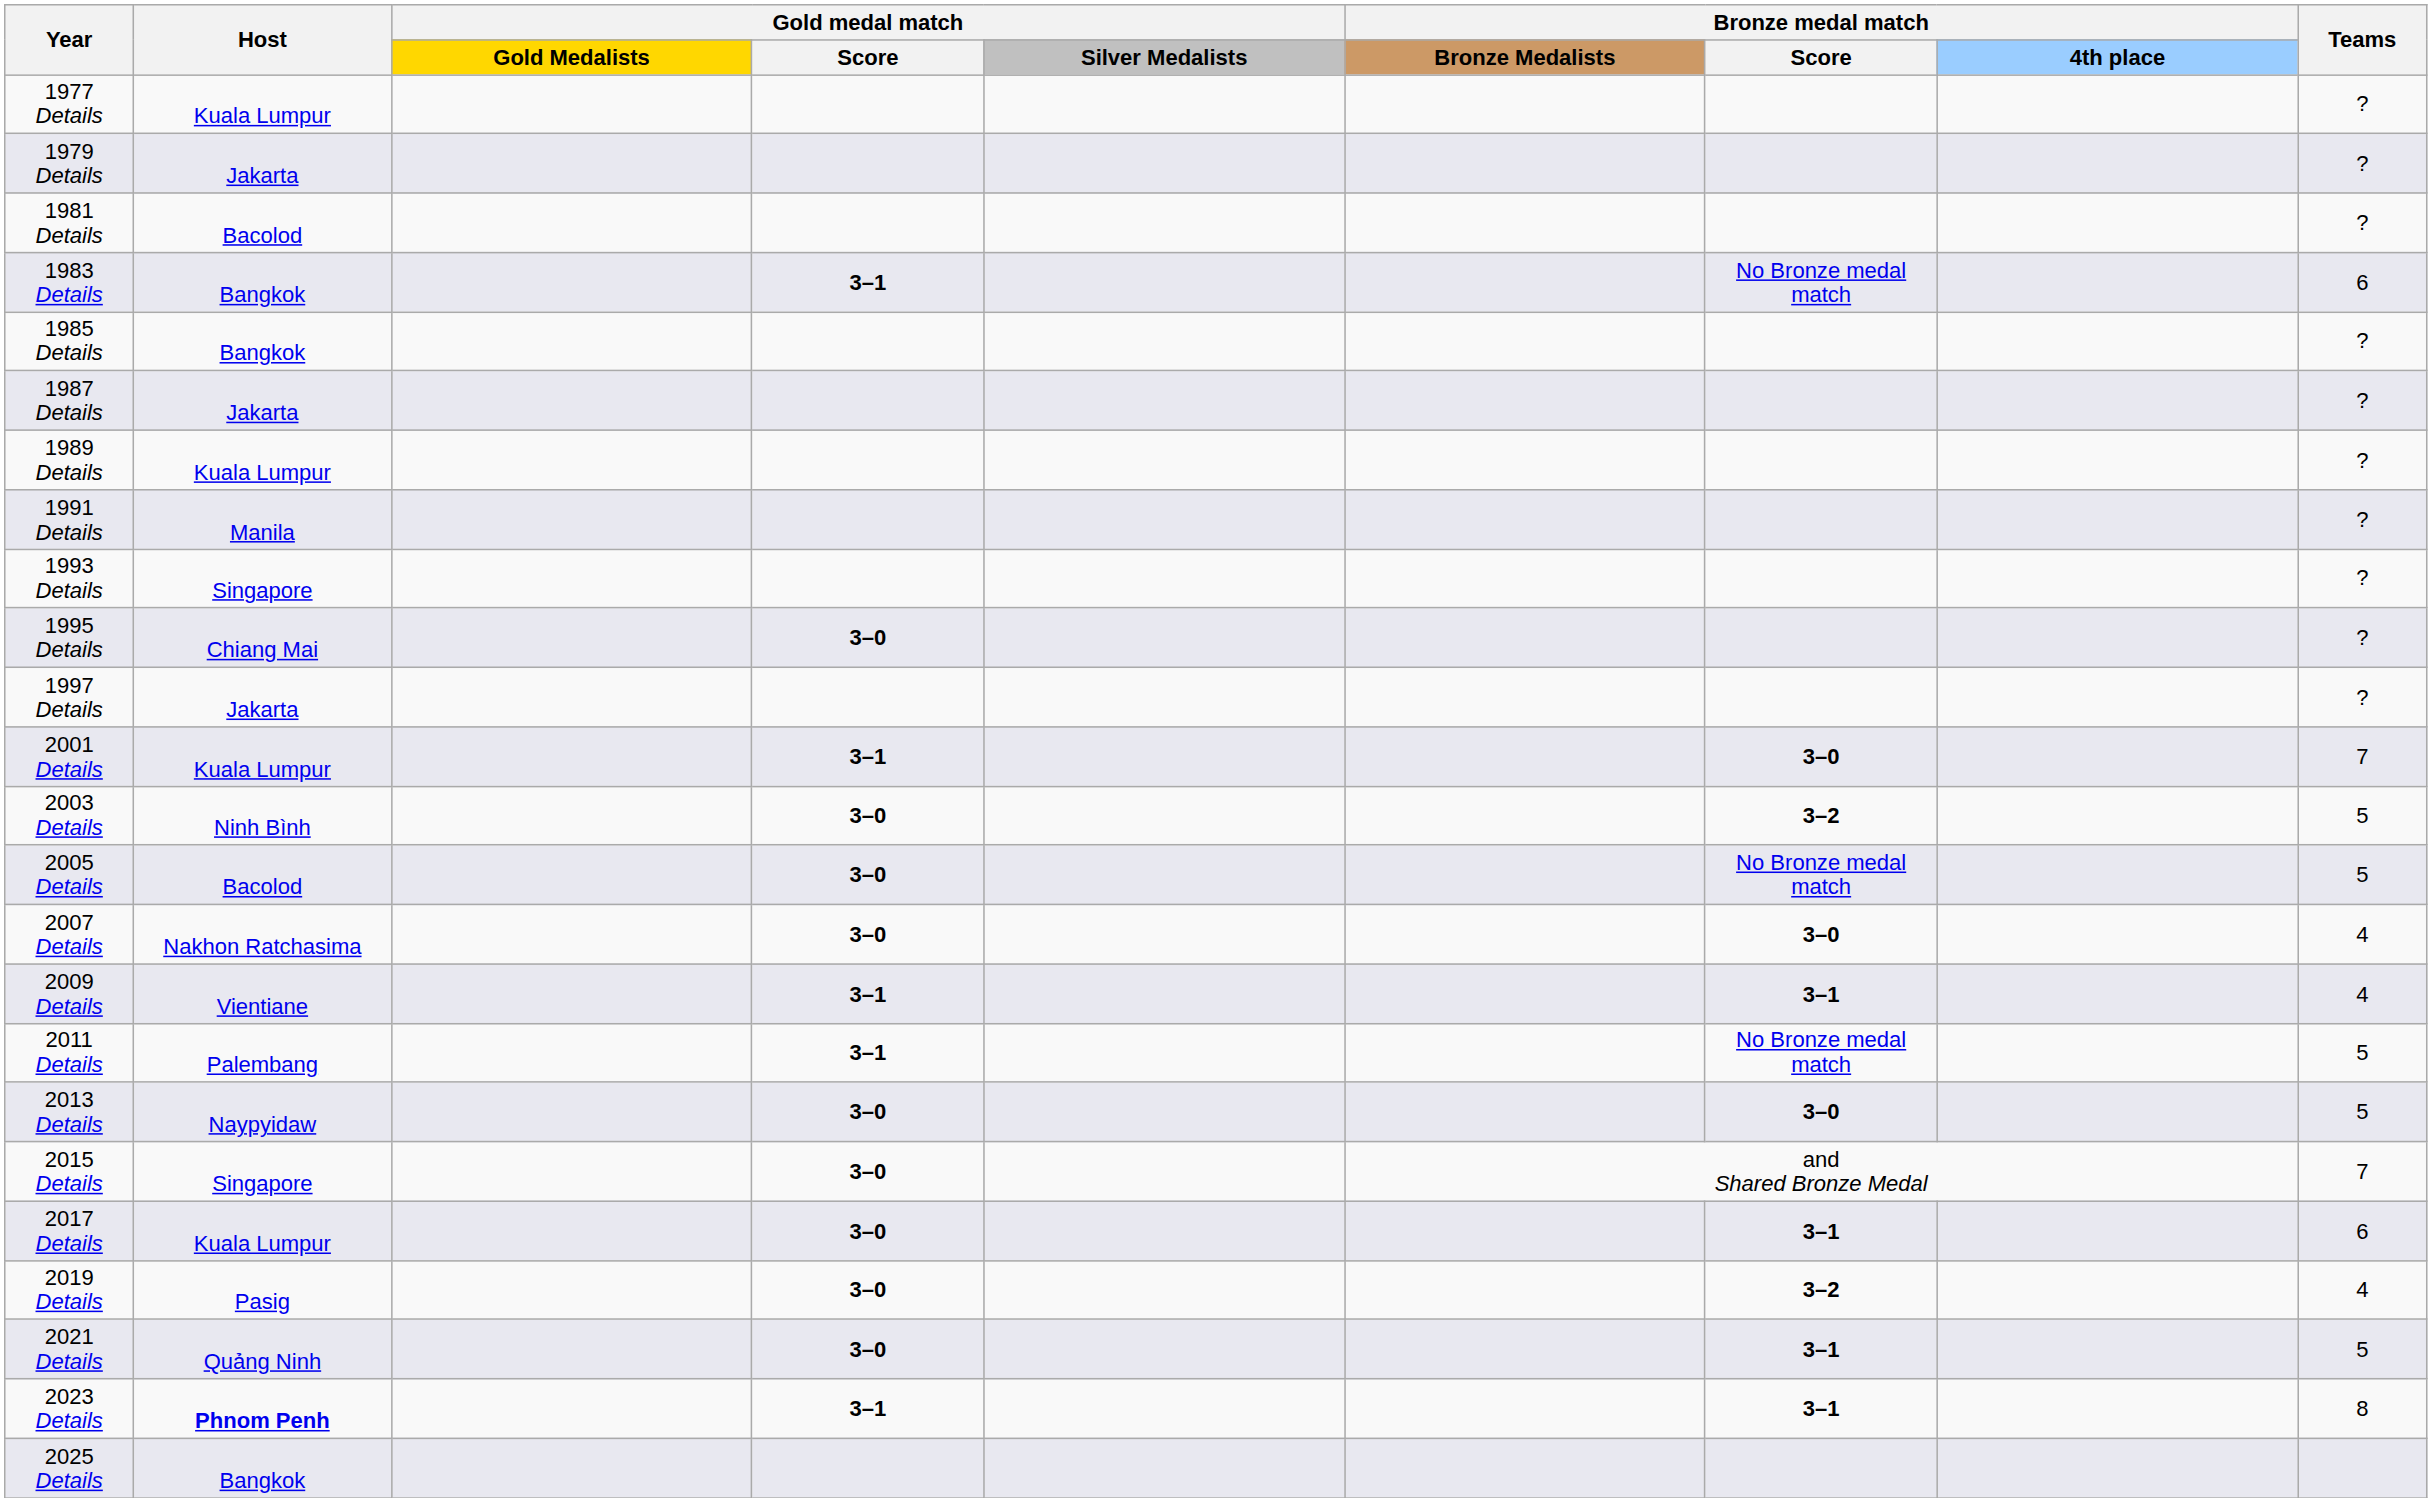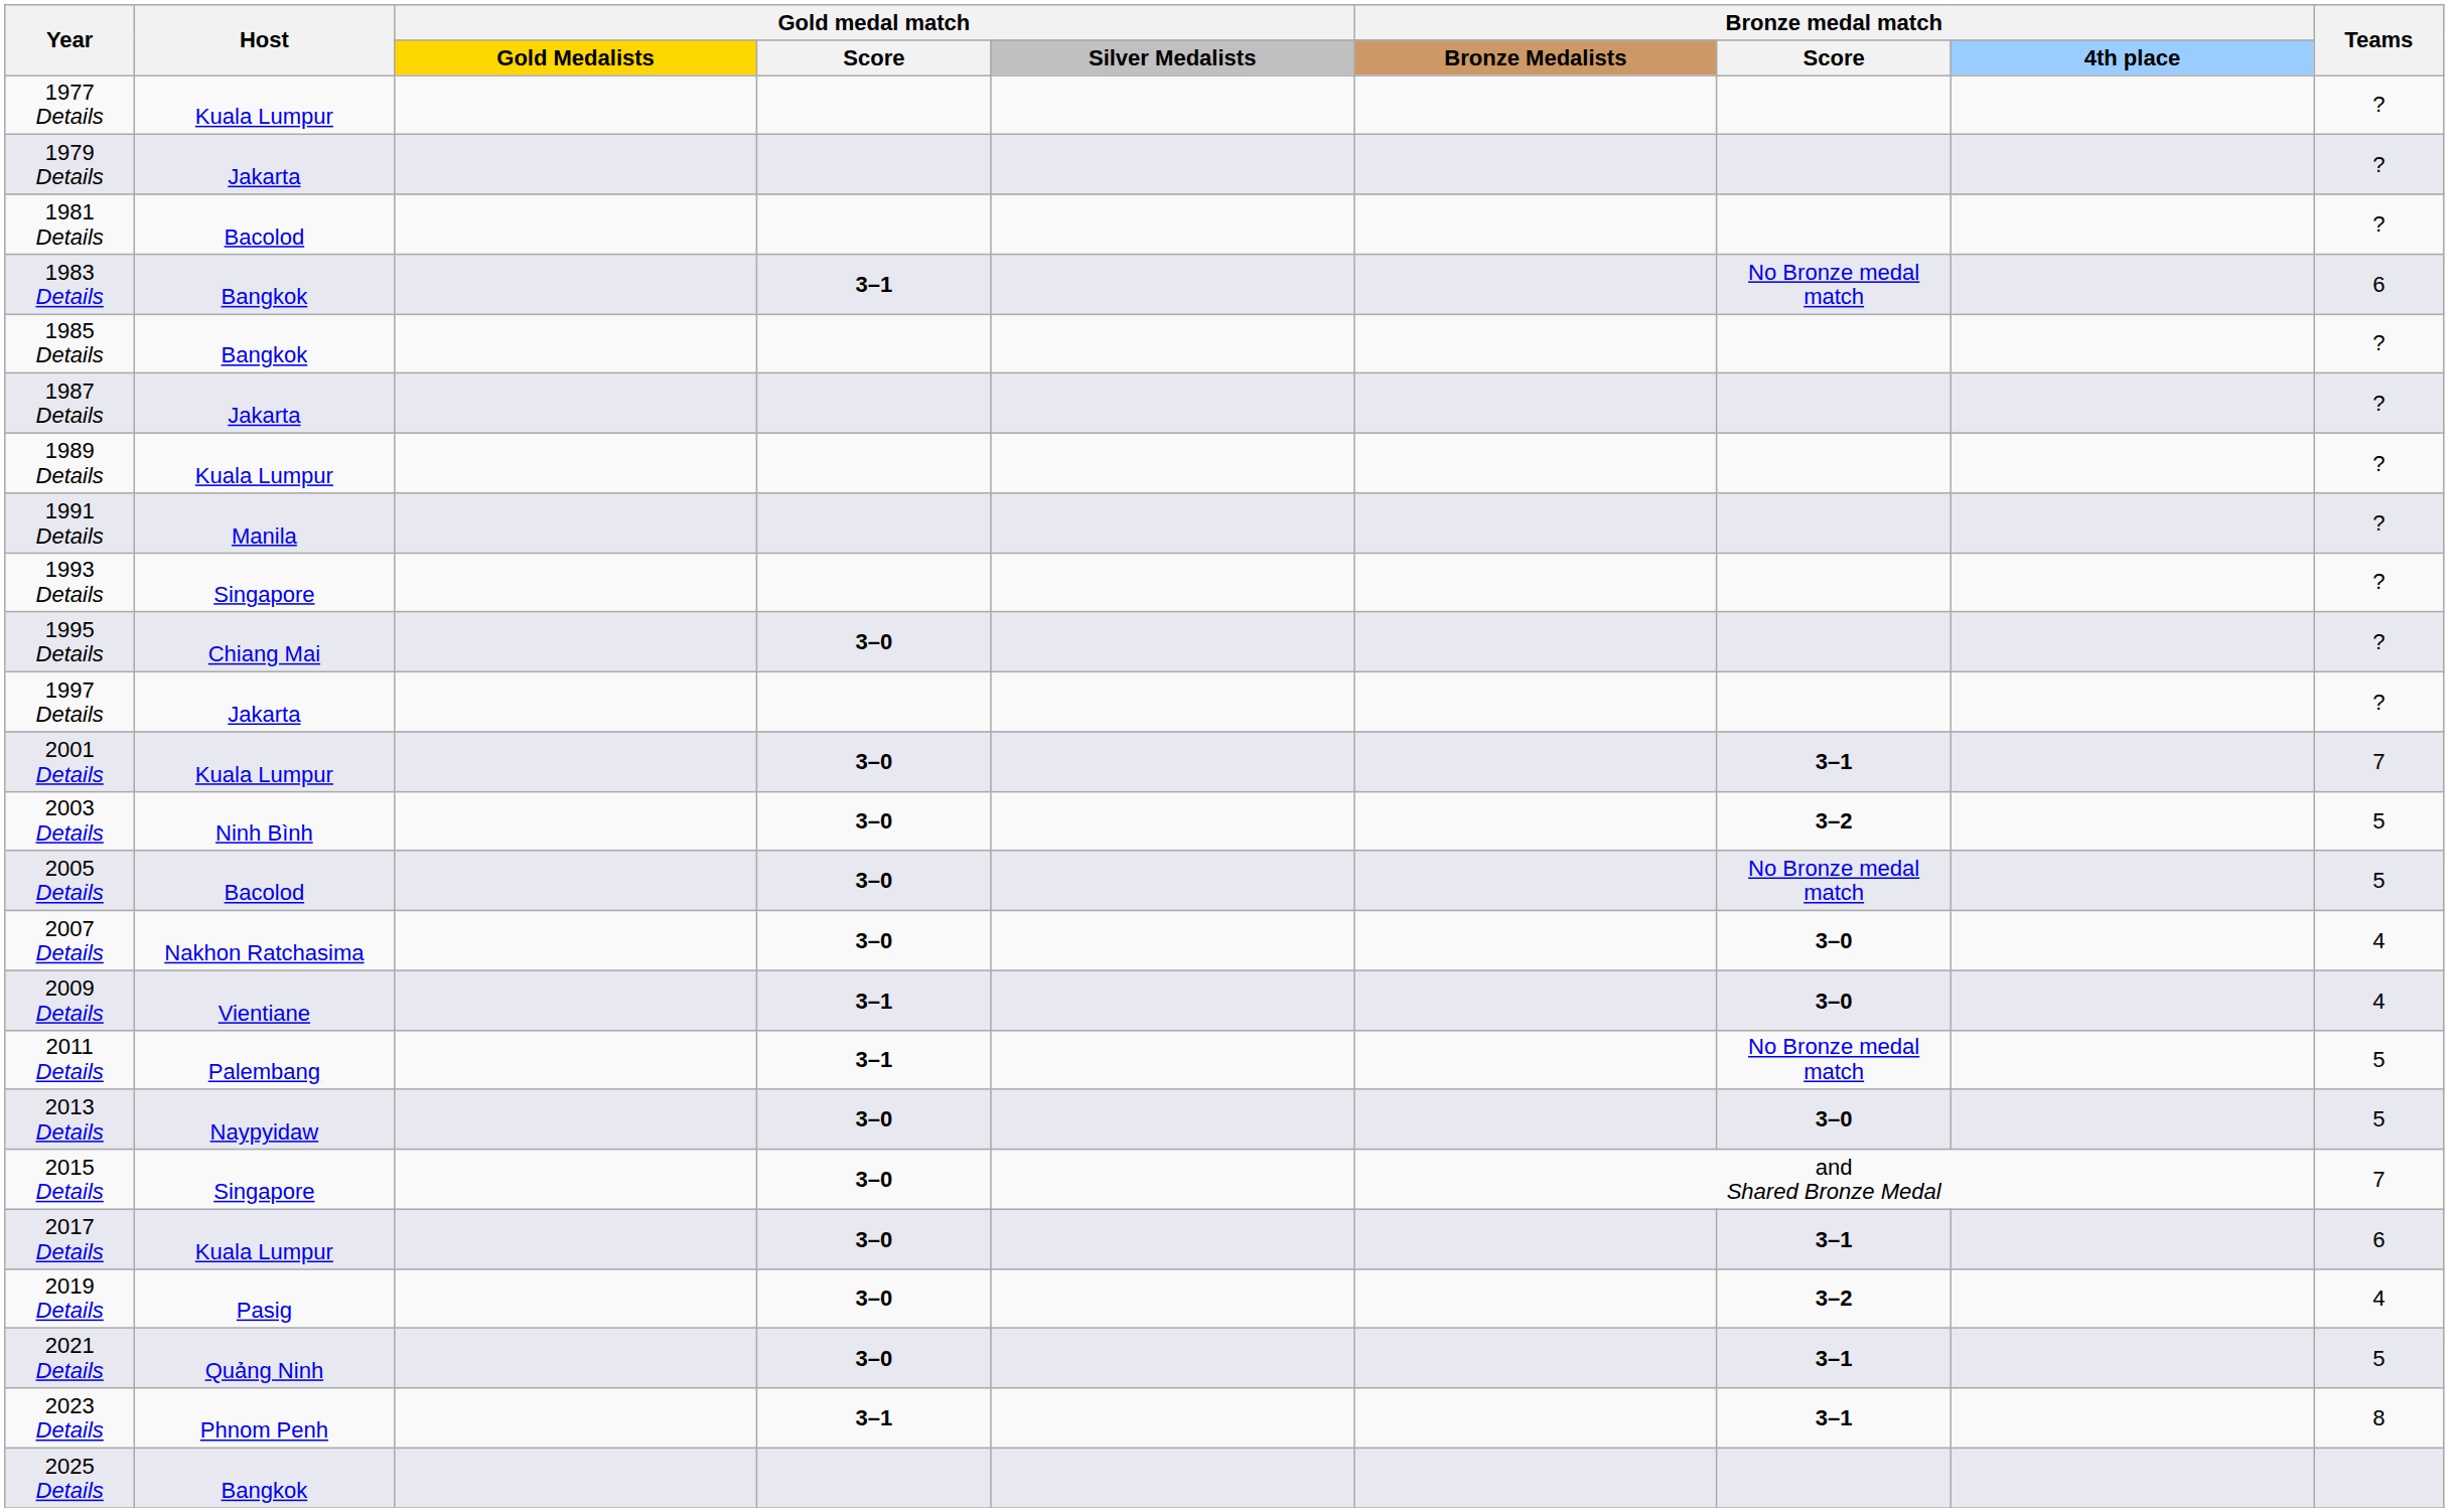2001 Details | Gold medal match / Score: 3–1 -> 3–0
2001 Details | Bronze medal match / Score: 3–0 -> 3–1
2009 Details | Bronze medal match / Score: 3–1 -> 3–0
2023 Details | Host: bold -> normal
